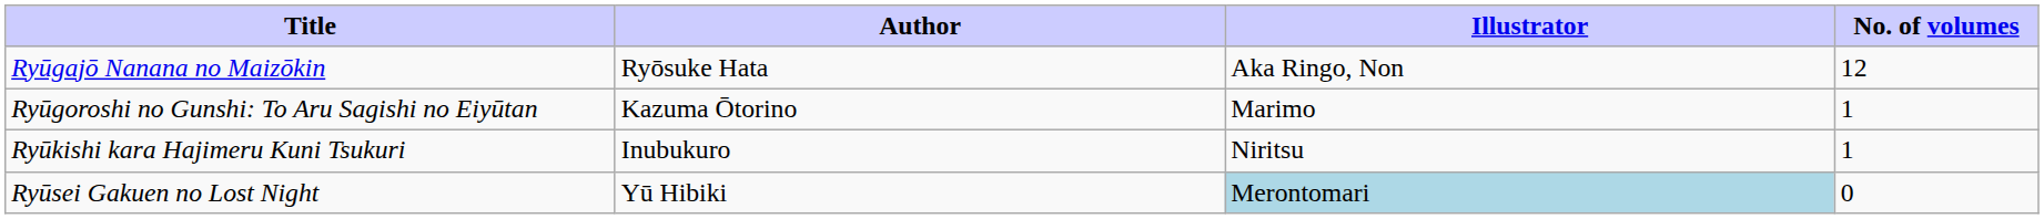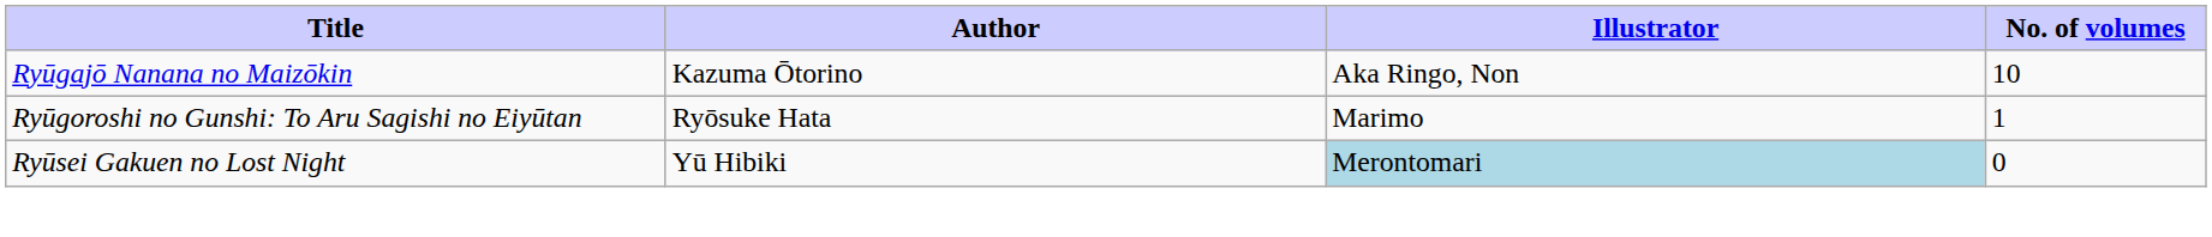Ryūgajō Nanana no Maizōkin | Author: Ryōsuke Hata -> Kazuma Ōtorino
Ryūgajō Nanana no Maizōkin | No. of volumes: 12 -> 10
Ryūgoroshi no Gunshi: To Aru Sagishi no Eiyūtan | Author: Kazuma Ōtorino -> Ryōsuke Hata
- row: Ryūkishi kara Hajimeru Kuni Tsukuri | Inubukuro | Niritsu | 1
